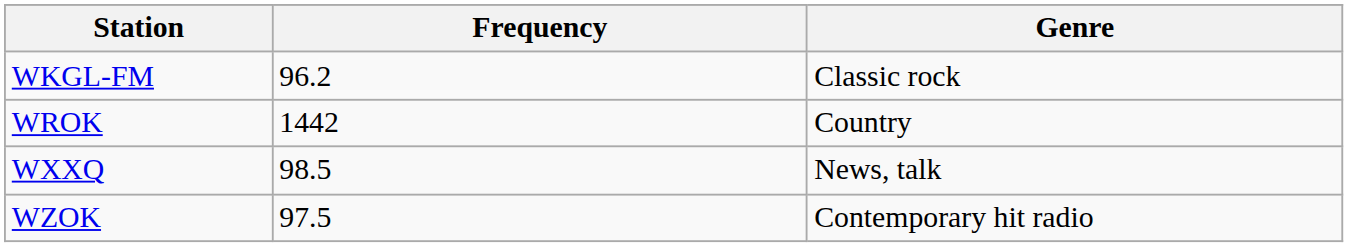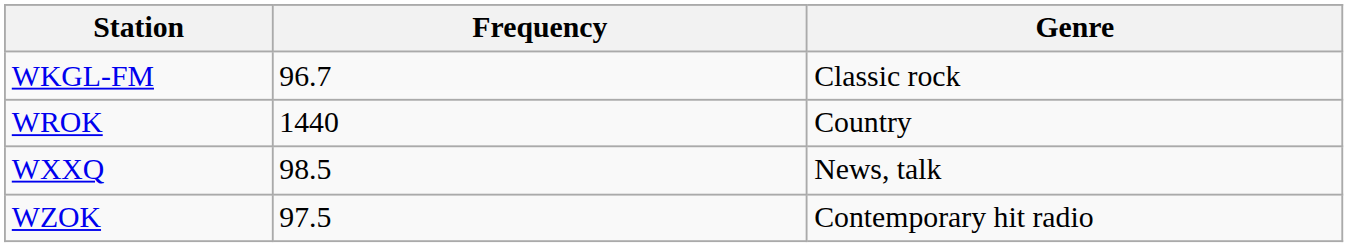WKGL-FM | Frequency: 96.2 -> 96.7
WROK | Frequency: 1442 -> 1440
